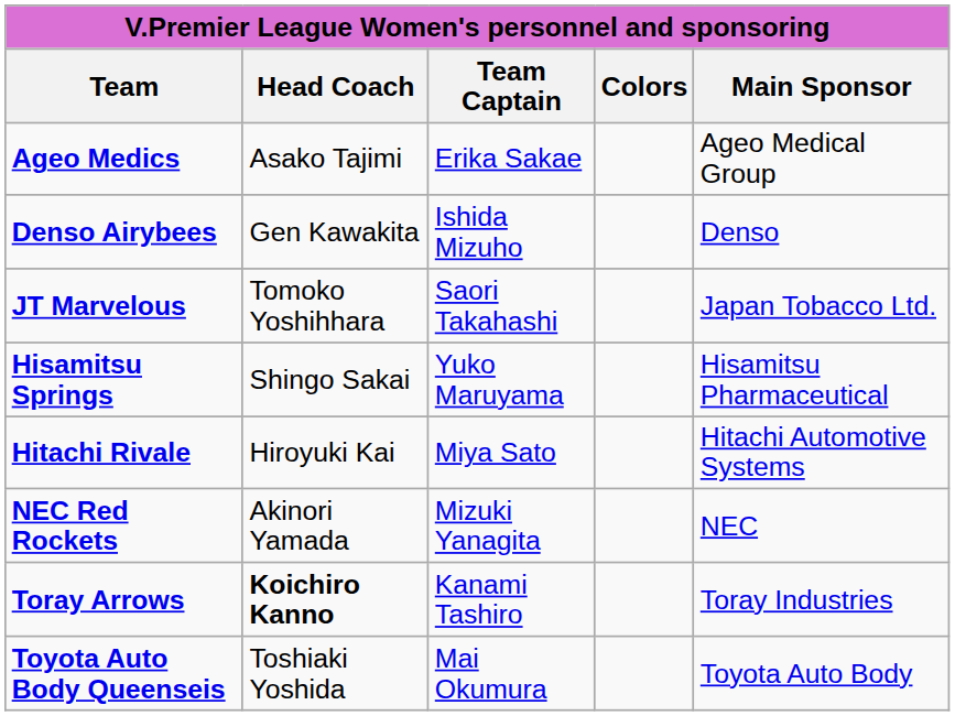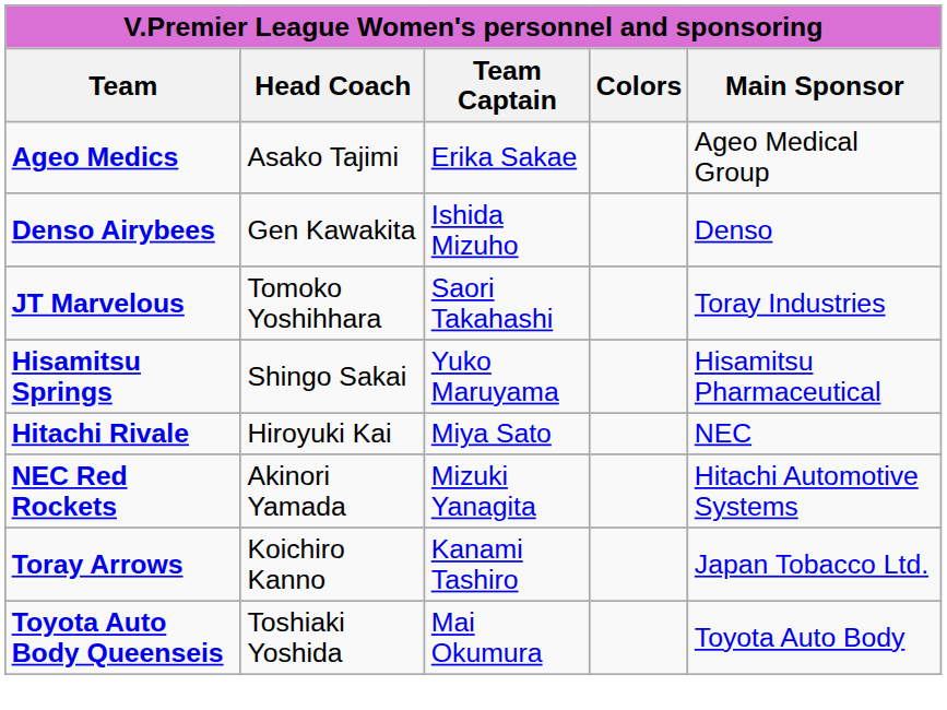JT Marvelous | Main Sponsor: Japan Tobacco Ltd. -> Toray Industries
Hitachi Rivale | Main Sponsor: Hitachi Automotive Systems -> NEC
NEC Red Rockets | Main Sponsor: NEC -> Hitachi Automotive Systems
Toray Arrows | Head Coach: bold -> normal
Toray Arrows | Main Sponsor: Toray Industries -> Japan Tobacco Ltd.
